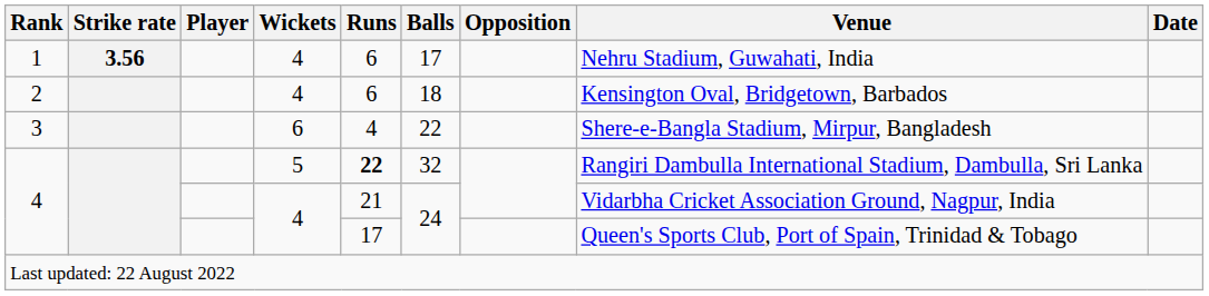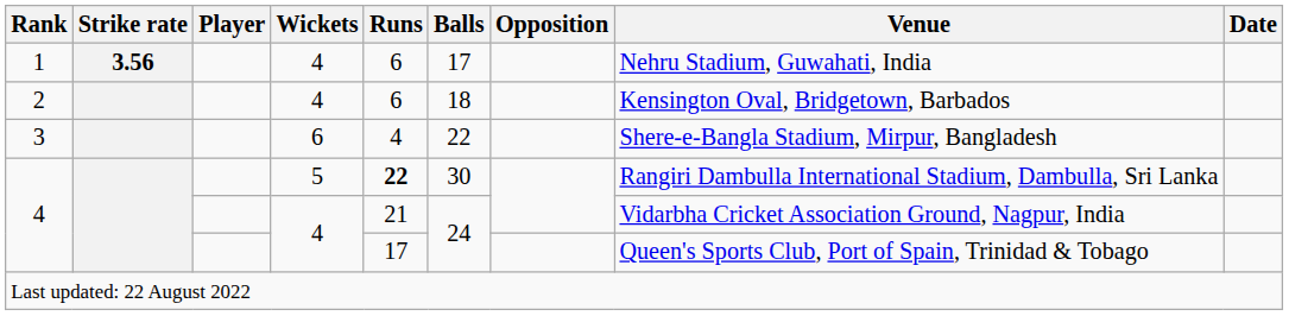4 / 5 | Balls: 32 -> 30
